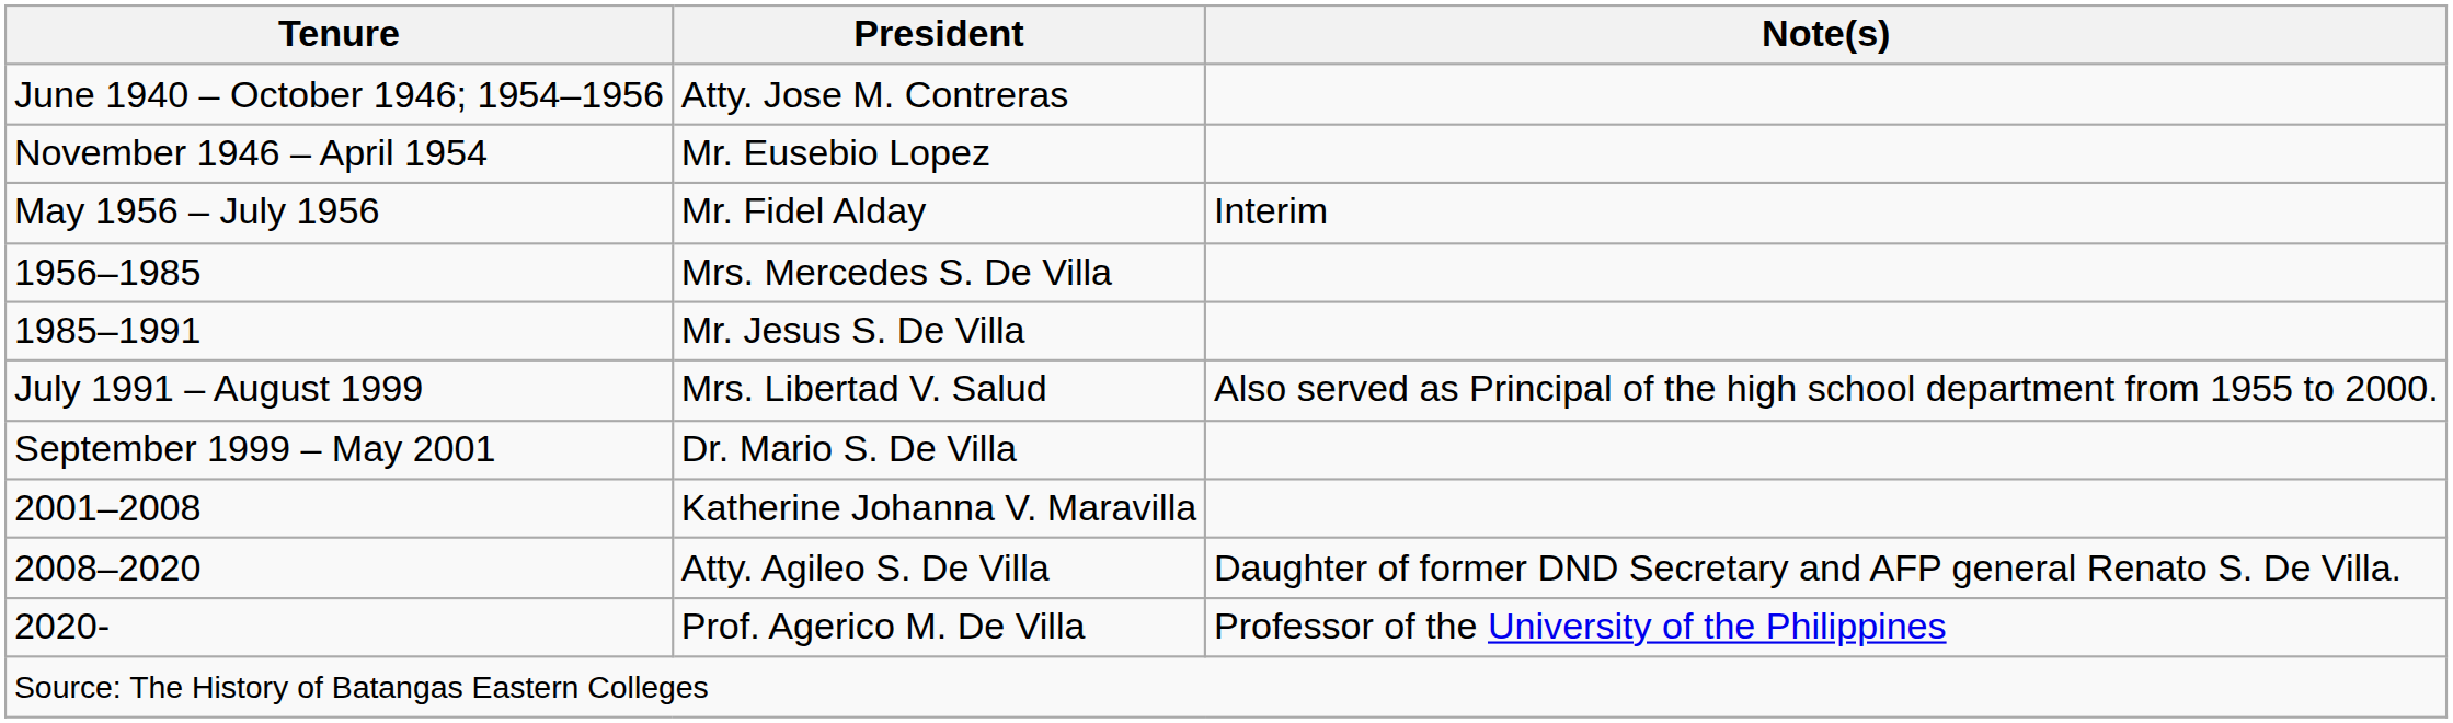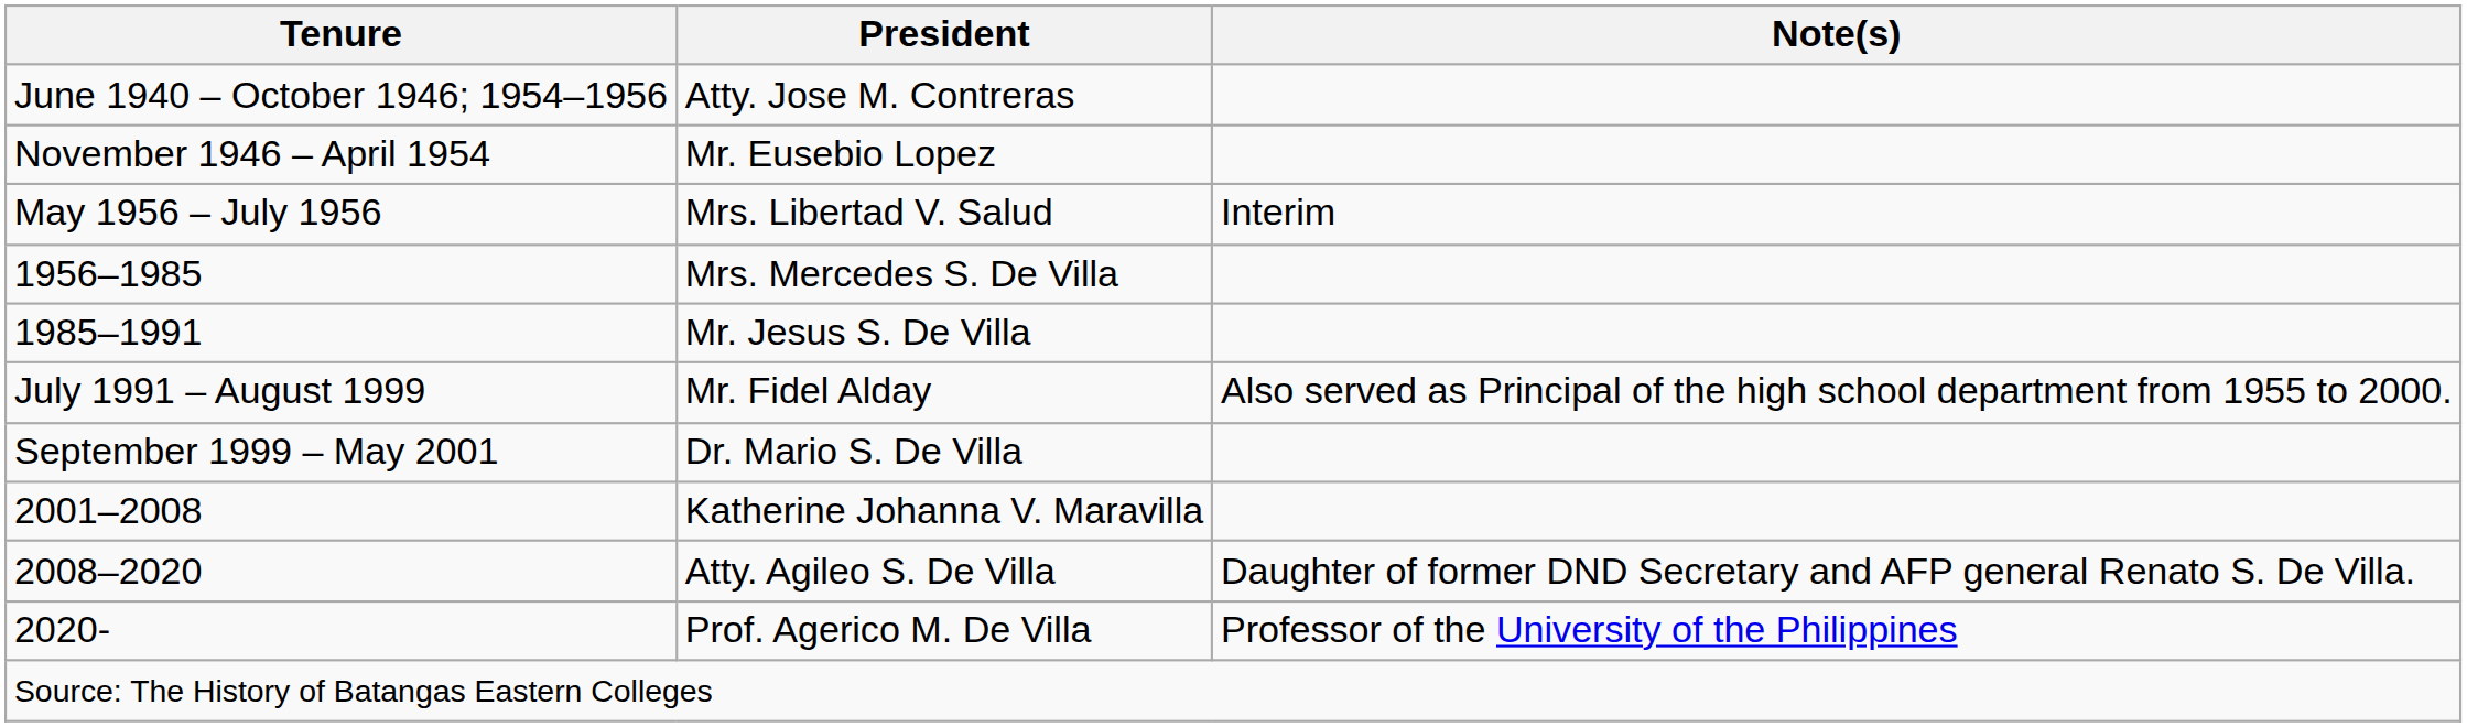May 1956 – July 1956 | President: Mr. Fidel Alday -> Mrs. Libertad V. Salud
July 1991 – August 1999 | President: Mrs. Libertad V. Salud -> Mr. Fidel Alday
